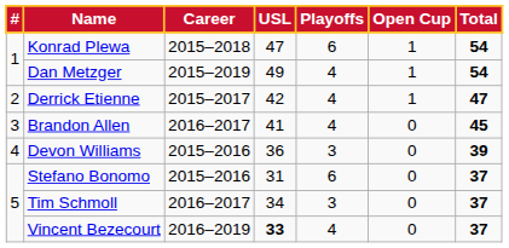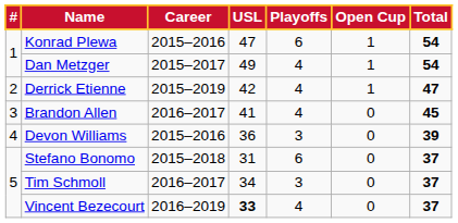Konrad Plewa | Career: 2015–2018 -> 2015–2016
Dan Metzger | Career: 2015–2019 -> 2015–2017
Derrick Etienne | Career: 2015–2017 -> 2015–2019
Stefano Bonomo | Career: 2015–2016 -> 2015–2018
